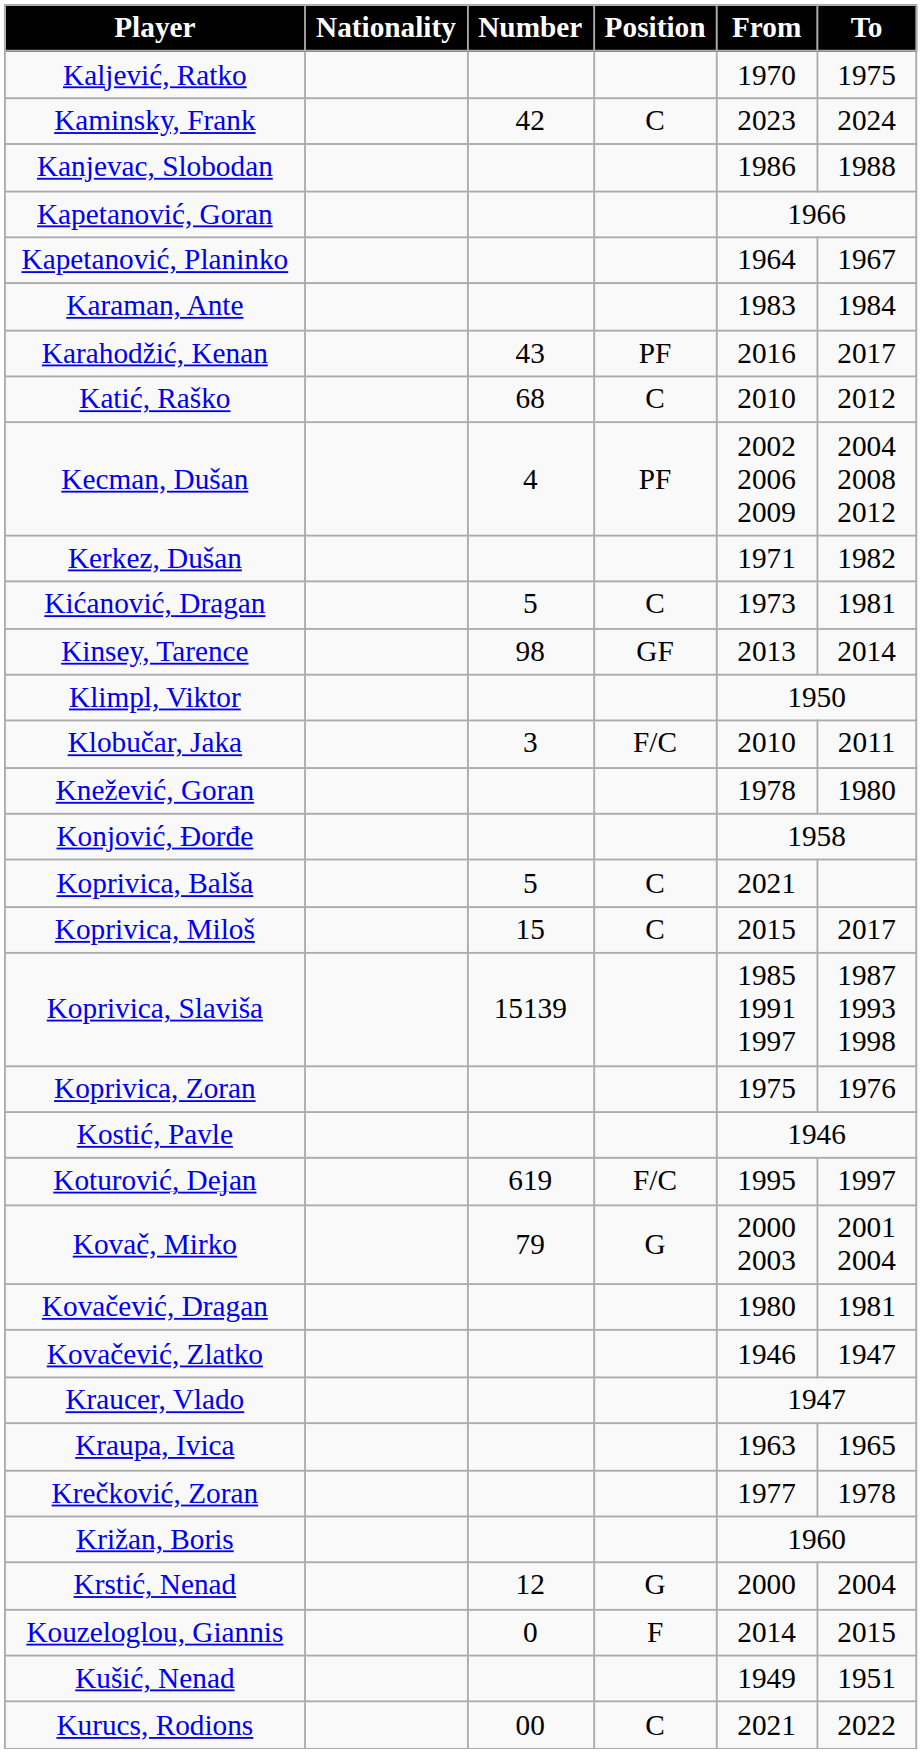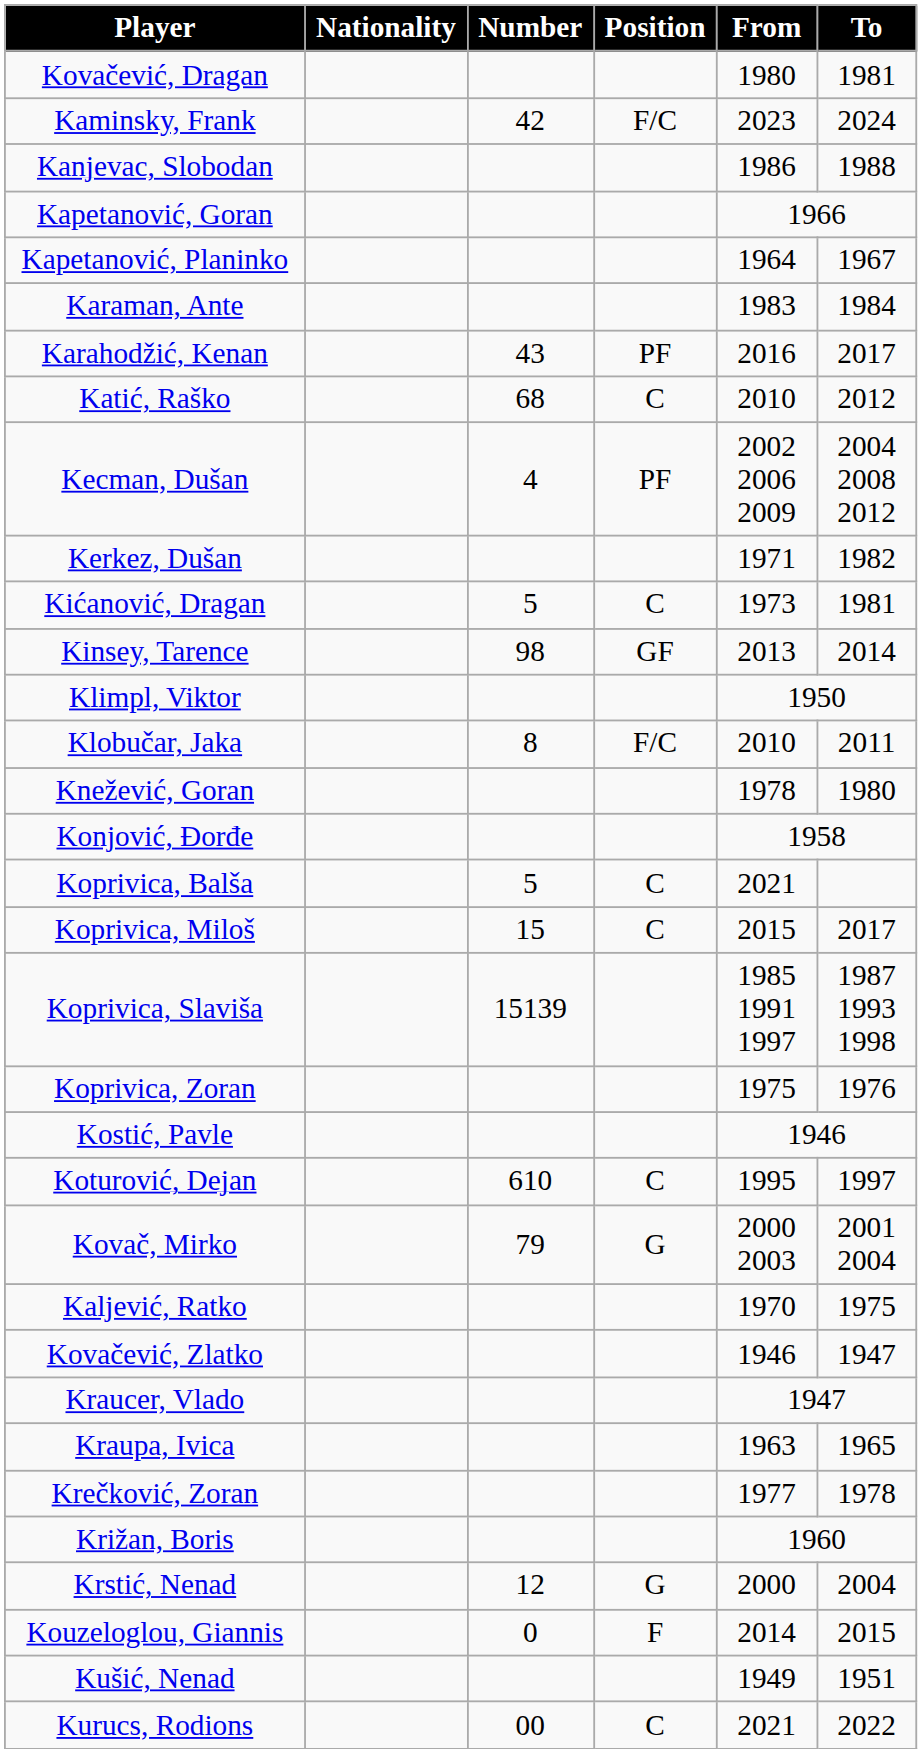rows swapped: Kaljević, Ratko <-> Kovačević, Dragan
Kaminsky, Frank | Position: C -> F/C
Klobučar, Jaka | Number: 3 -> 8
Koturović, Dejan | Number: 619 -> 610
Koturović, Dejan | Position: F/C -> C
